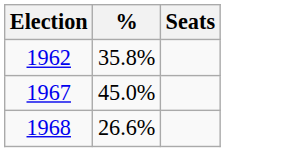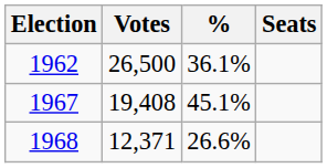+ column: Votes | 26,500 | 19,408 | 12,371
1962 | %: 35.8% -> 36.1%
1967 | %: 45.0% -> 45.1%
